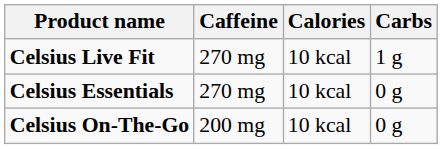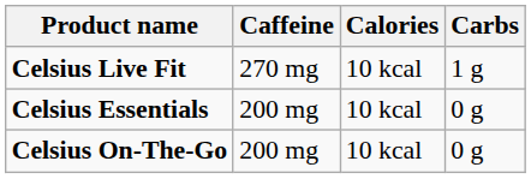Celsius Essentials | Caffeine: 270 mg -> 200 mg
